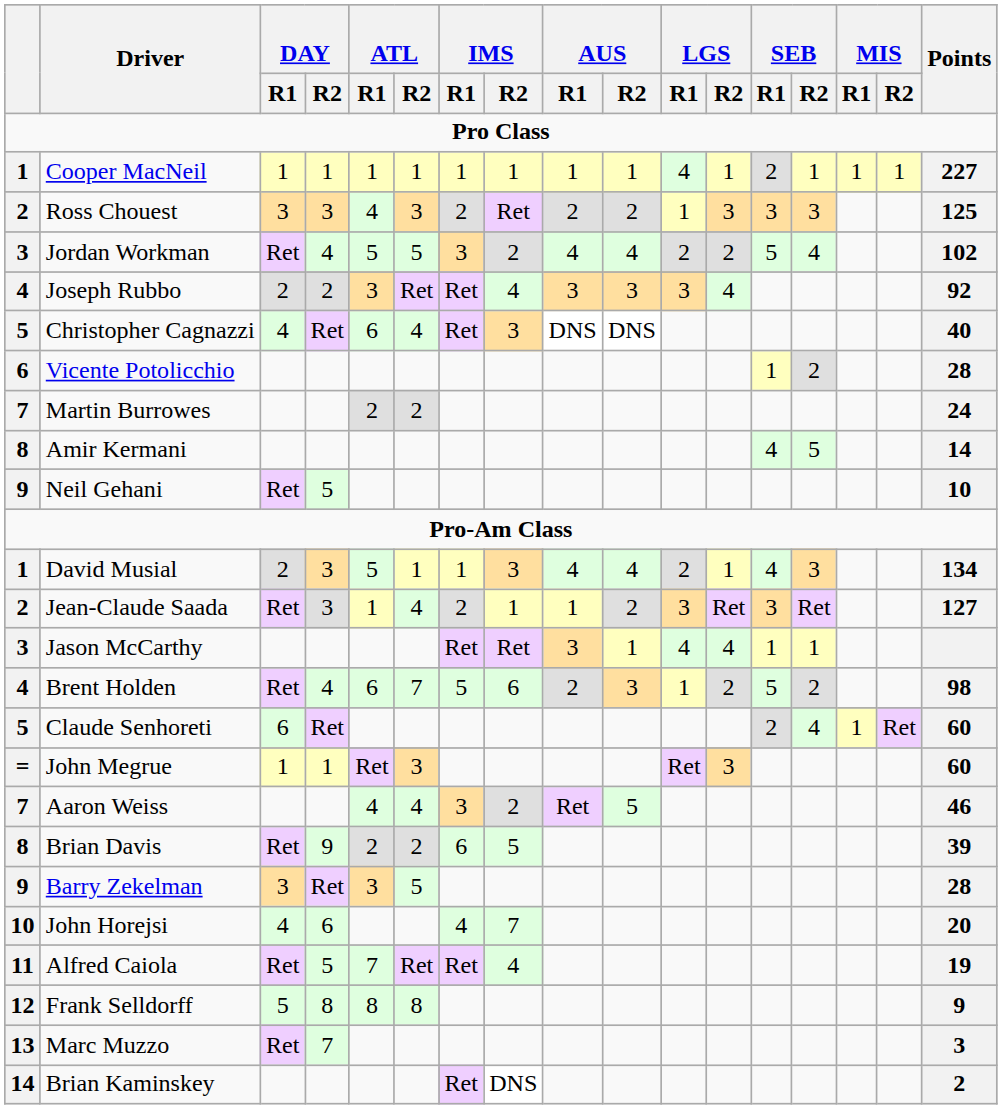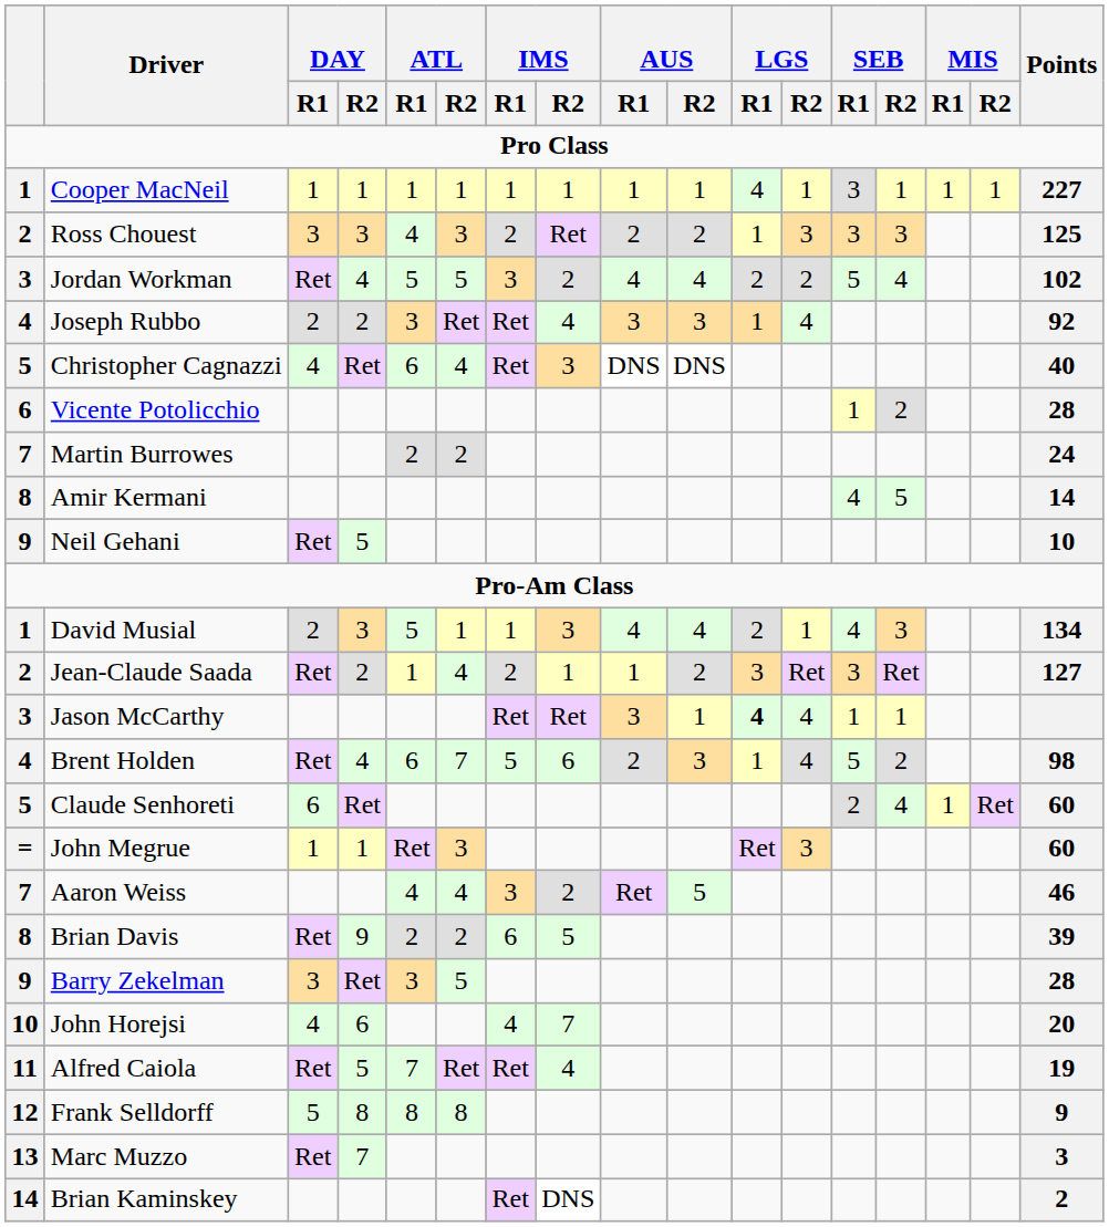Cooper MacNeil | SEB / R1: 2 -> 3
Joseph Rubbo | LGS / R1: 3 -> 1
Jean-Claude Saada | DAY / R2: 3 -> 2
Jason McCarthy | LGS / R1: normal -> bold
Brent Holden | LGS / R2: 2 -> 4
